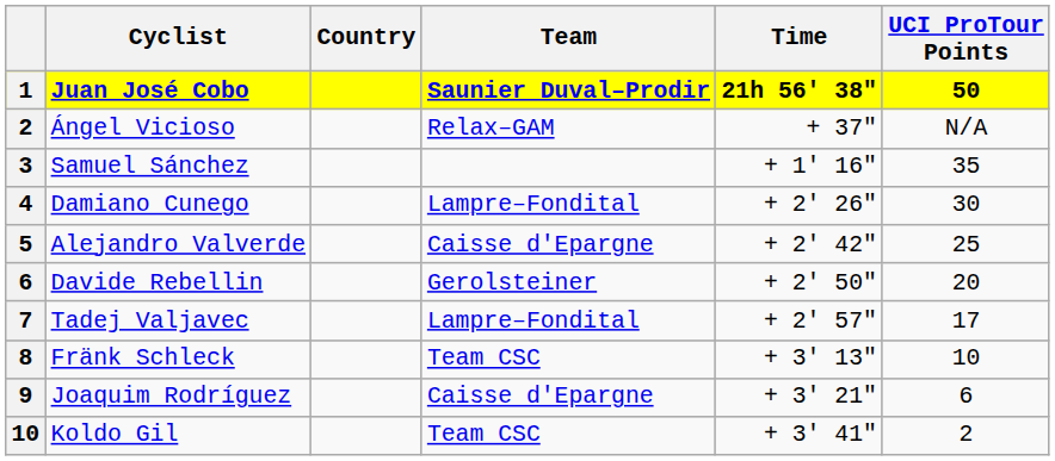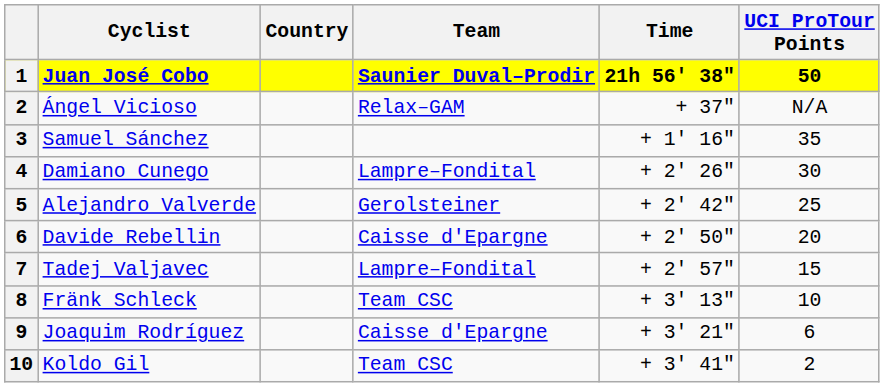Alejandro Valverde | Team: Caisse d'Epargne -> Gerolsteiner
Davide Rebellin | Team: Gerolsteiner -> Caisse d'Epargne
Tadej Valjavec | UCI ProTour Points: 17 -> 15
